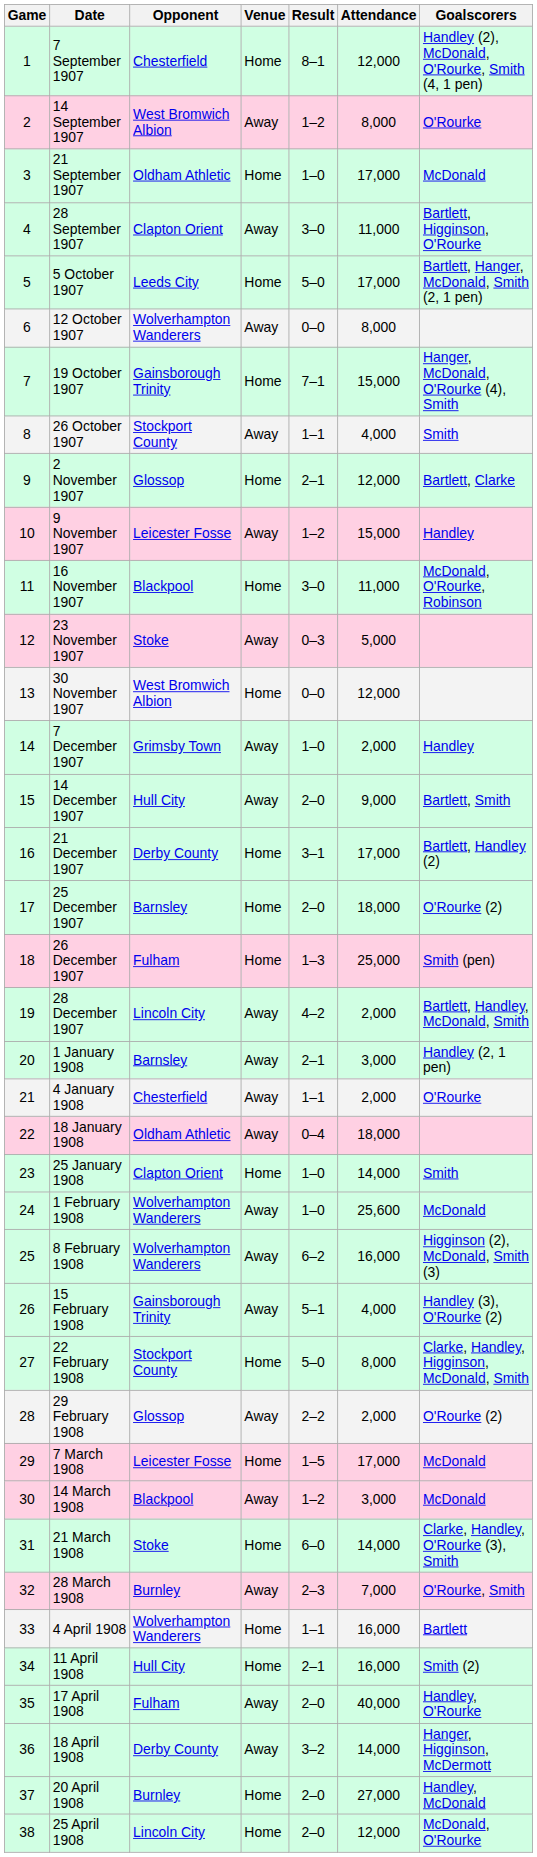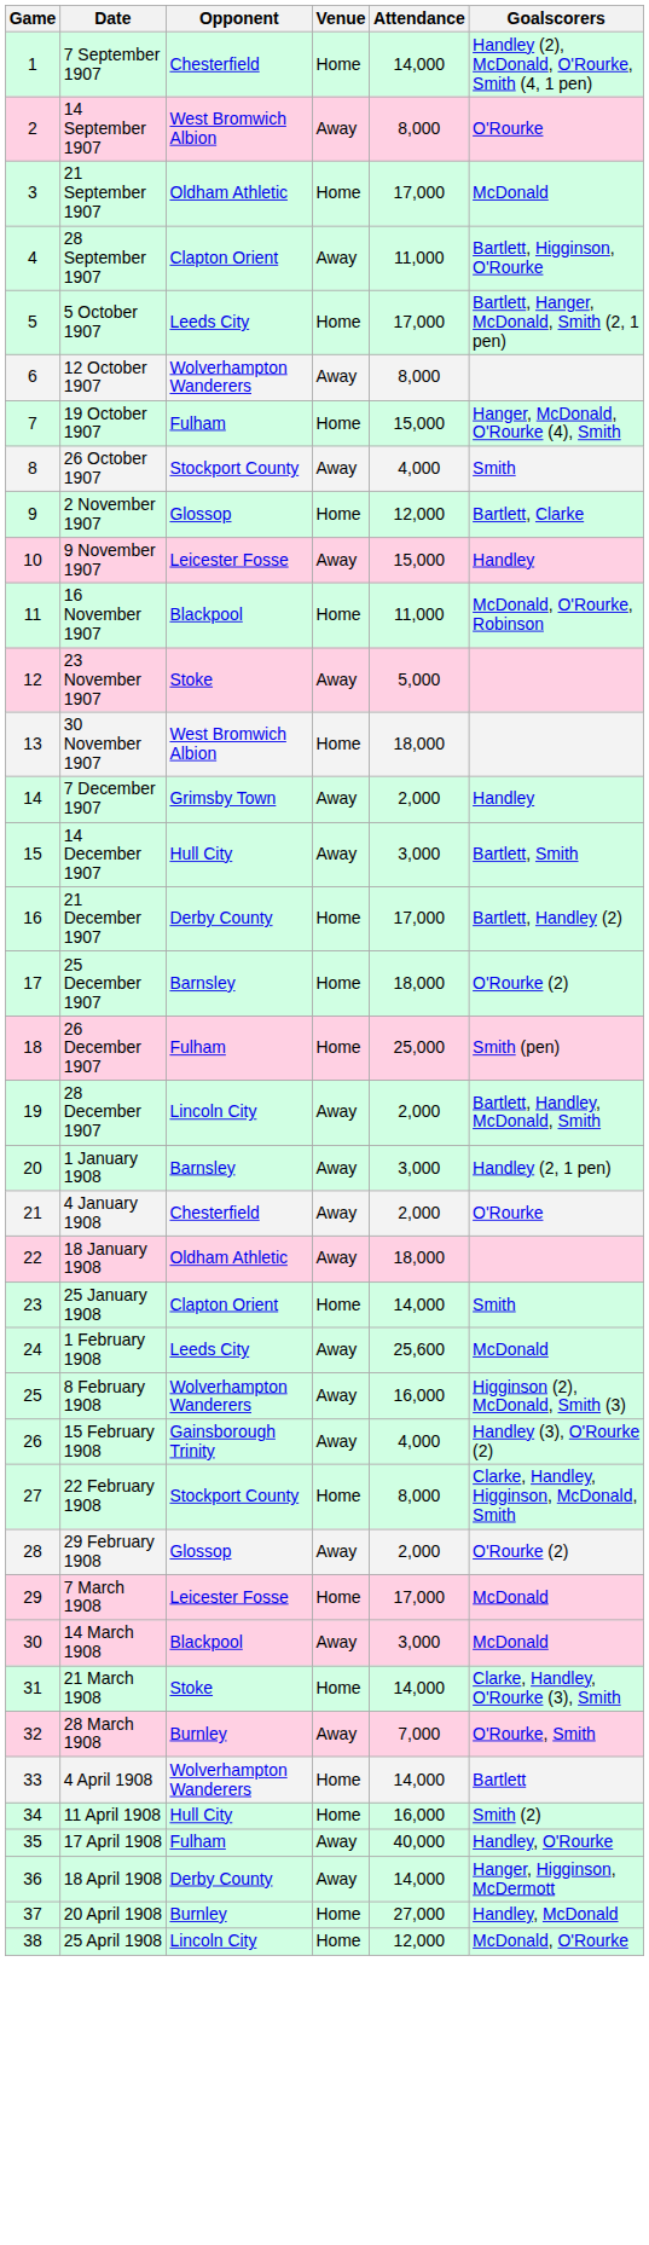- column: Result | 8–1 | 1–2 | 1–0 | 3–0 | 5–0 | 0–0 | 7–1 | 1–1 | 2–1 | 1–2 | 3–0 | 0–3 | 0–0 | 1–0 | 2–0 | 3–1 | 2–0 | 1–3 | 4–2 | 2–1 | 1–1 | 0–4 | 1–0 | 1–0 | 6–2 | 5–1 | 5–0 | 2–2 | 1–5 | 1–2 | 6–0 | 2–3 | 1–1 | 2–1 | 2–0 | 3–2 | 2–0 | 2–0
7 September 1907 | Attendance: 12,000 -> 14,000
19 October 1907 | Opponent: Gainsborough Trinity -> Fulham
30 November 1907 | Attendance: 12,000 -> 18,000
14 December 1907 | Attendance: 9,000 -> 3,000
1 February 1908 | Opponent: Wolverhampton Wanderers -> Leeds City
4 April 1908 | Attendance: 16,000 -> 14,000
